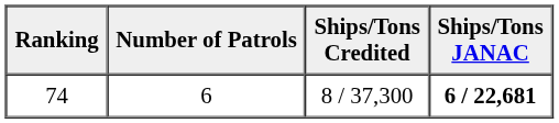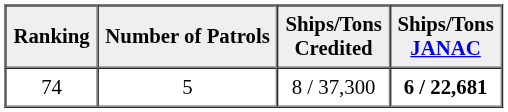74 | Number of Patrols: 6 -> 5
